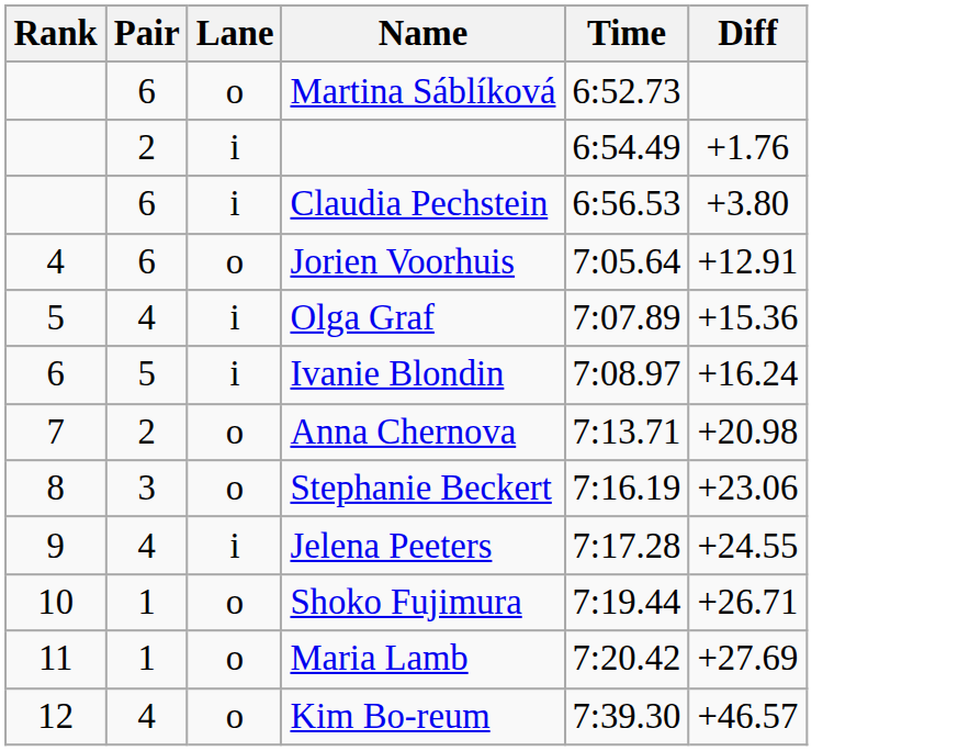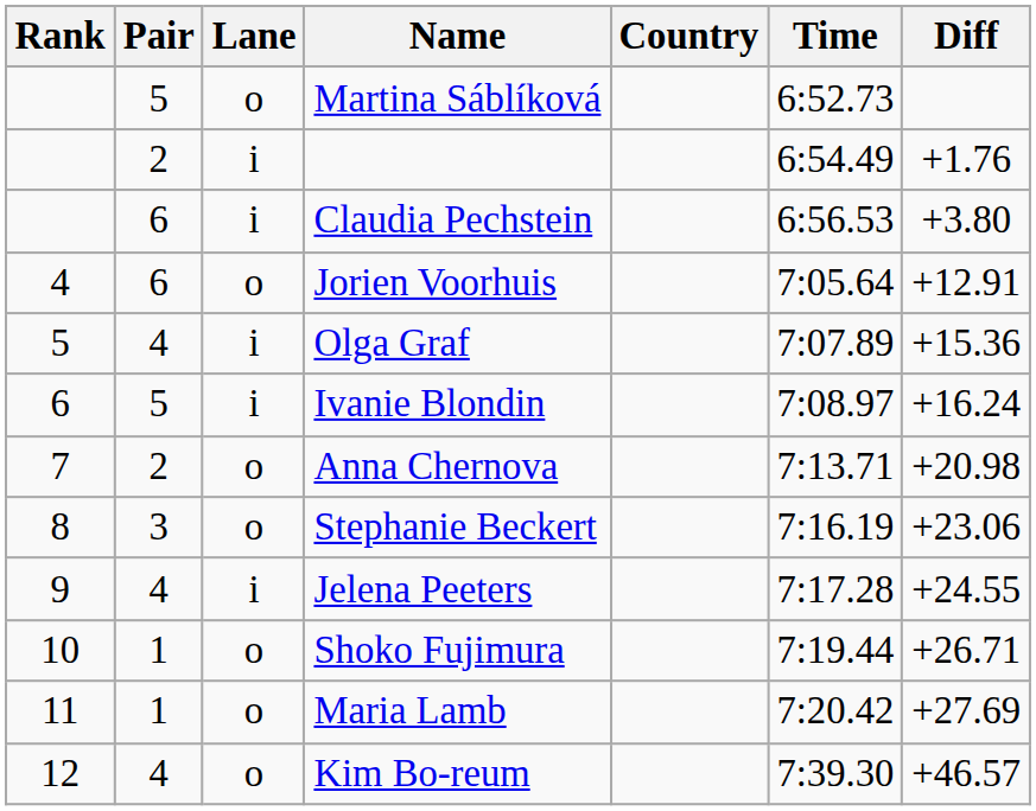+ column: Country
Martina Sáblíková | Pair: 6 -> 5
